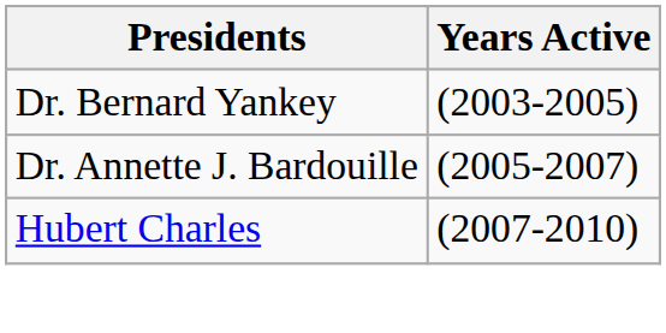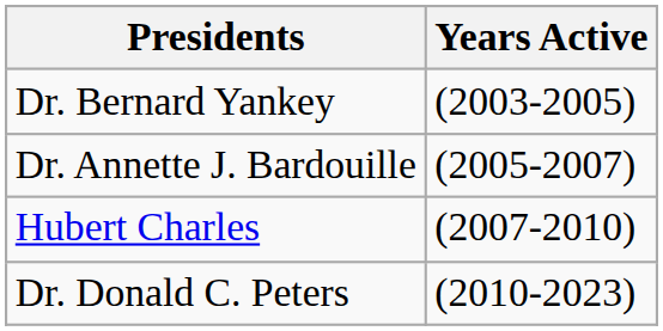+ row: Dr. Donald C. Peters | (2010-2023)
